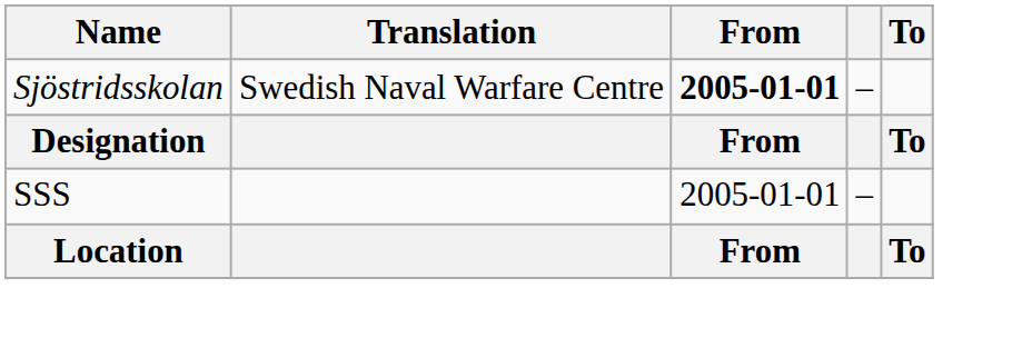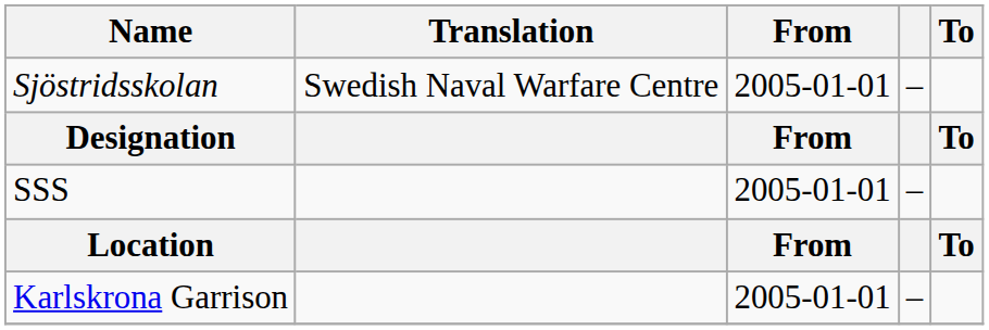Sjöstridsskolan | From: bold -> normal
+ row: Karlskrona Garrison | 2005-01-01 | –
